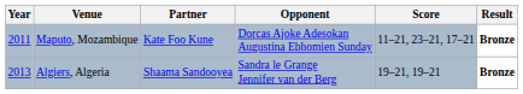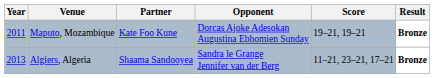Maputo, Mozambique | Score: 11–21, 23–21, 17–21 -> 19–21, 19–21
Algiers, Algeria | Score: 19–21, 19–21 -> 11–21, 23–21, 17–21
